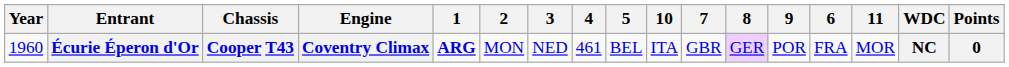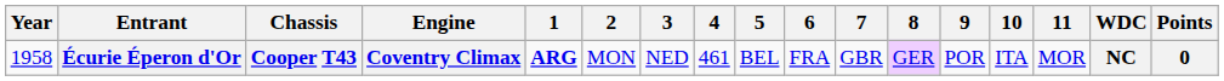columns swapped: 6 <-> 10
Écurie Éperon d'Or | Year: 1960 -> 1958
